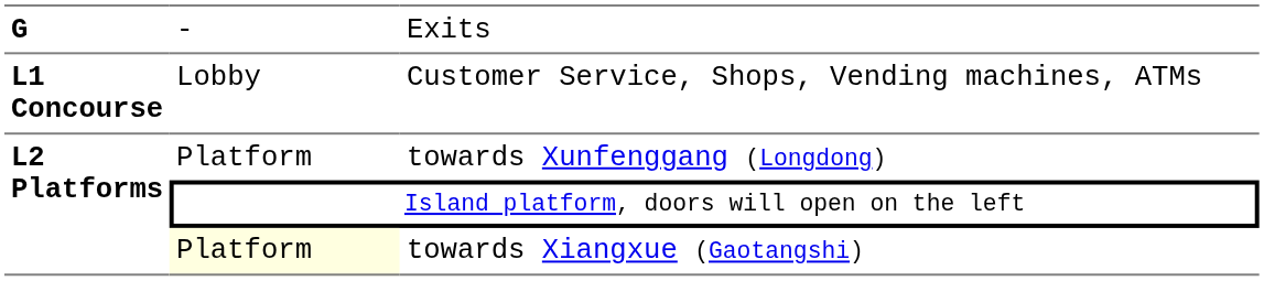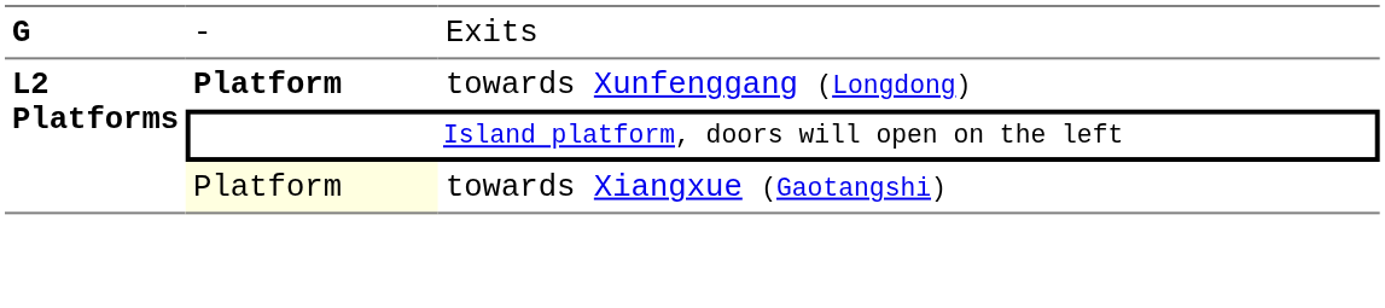- row: L1 Concourse | Lobby | Customer Service, Shops, Vending machines, ATMs
towards Xunfenggang (Longdong) | column 2: normal -> bold
